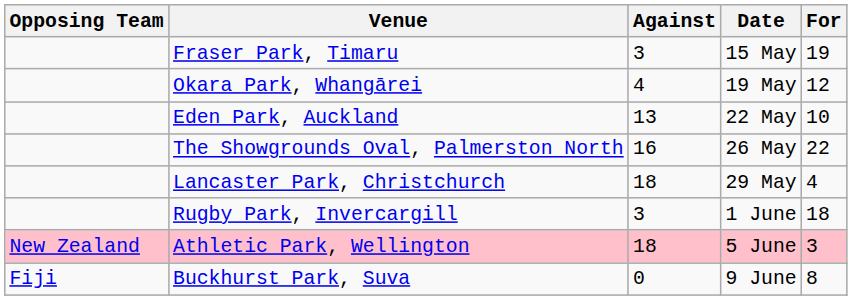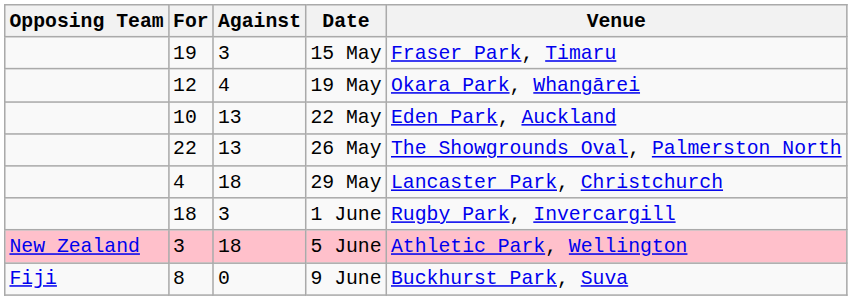columns swapped: For <-> Venue
26 May | Against: 16 -> 13
